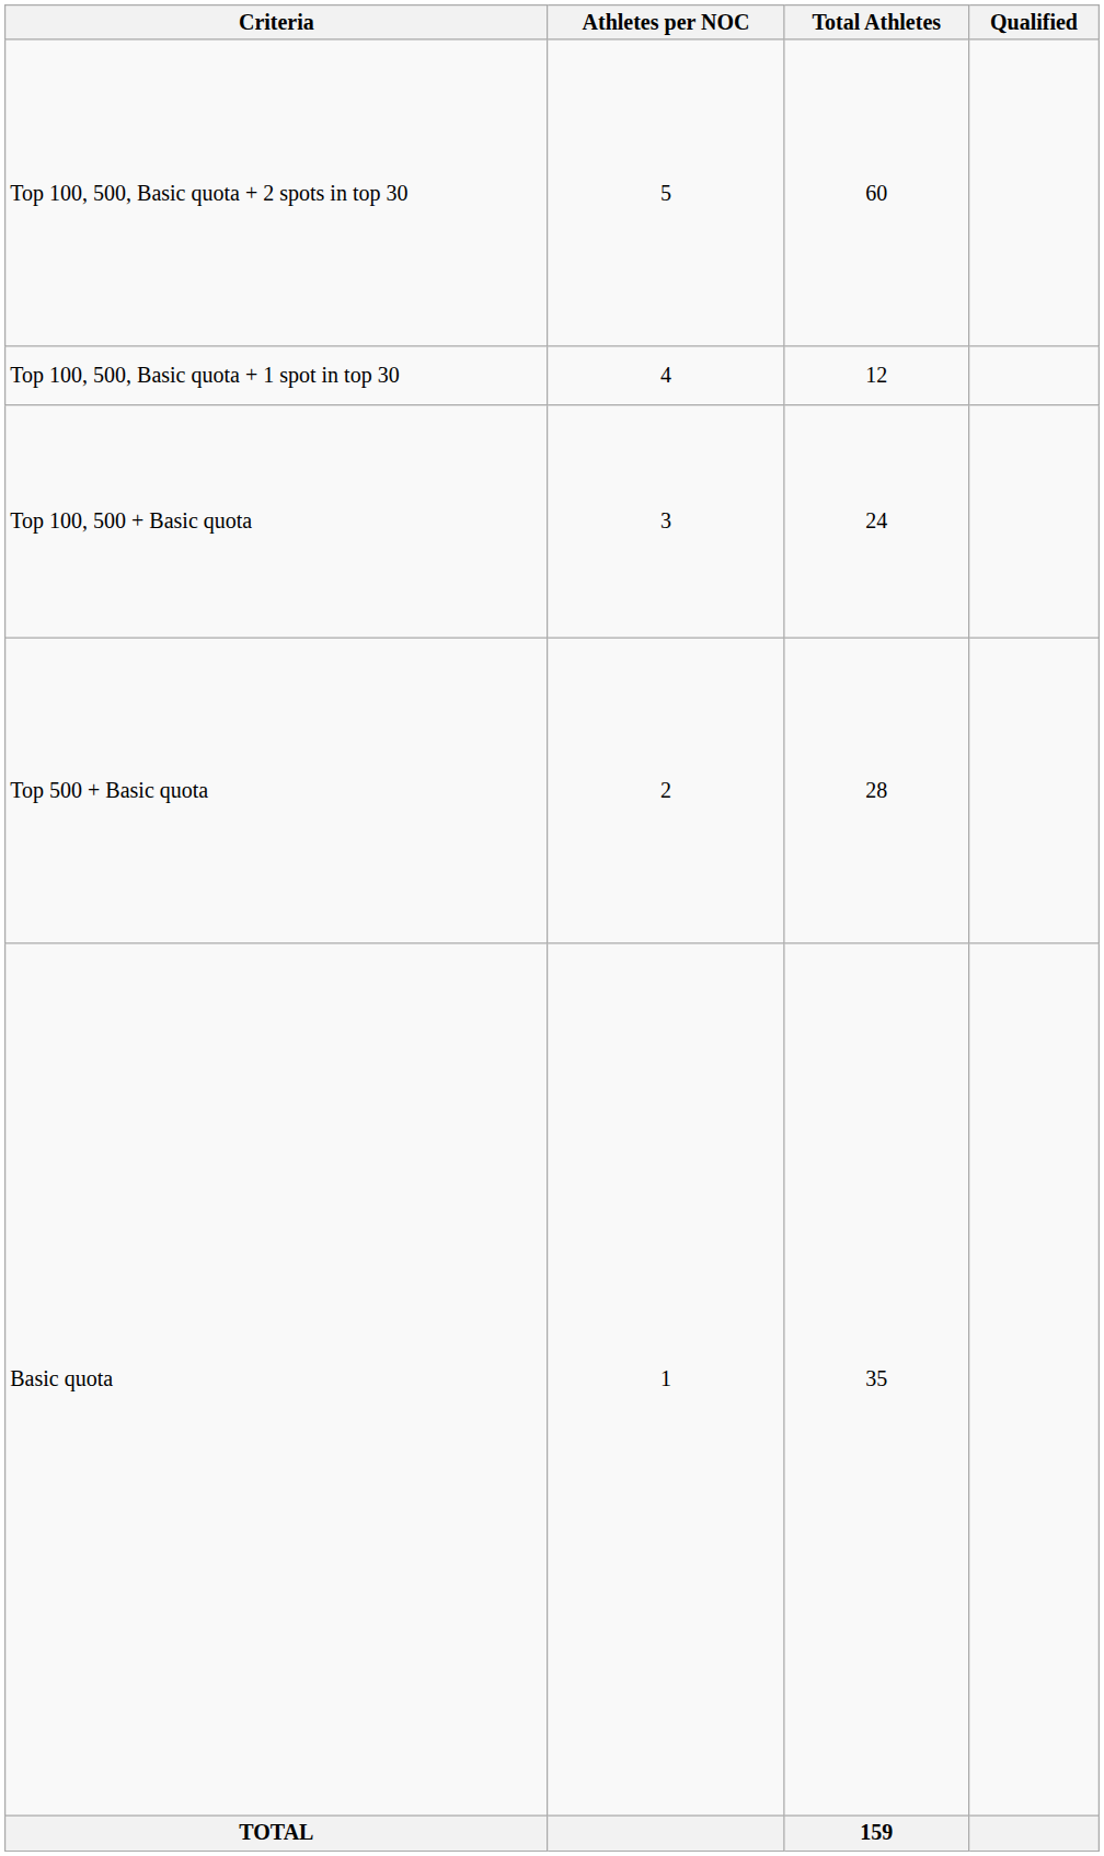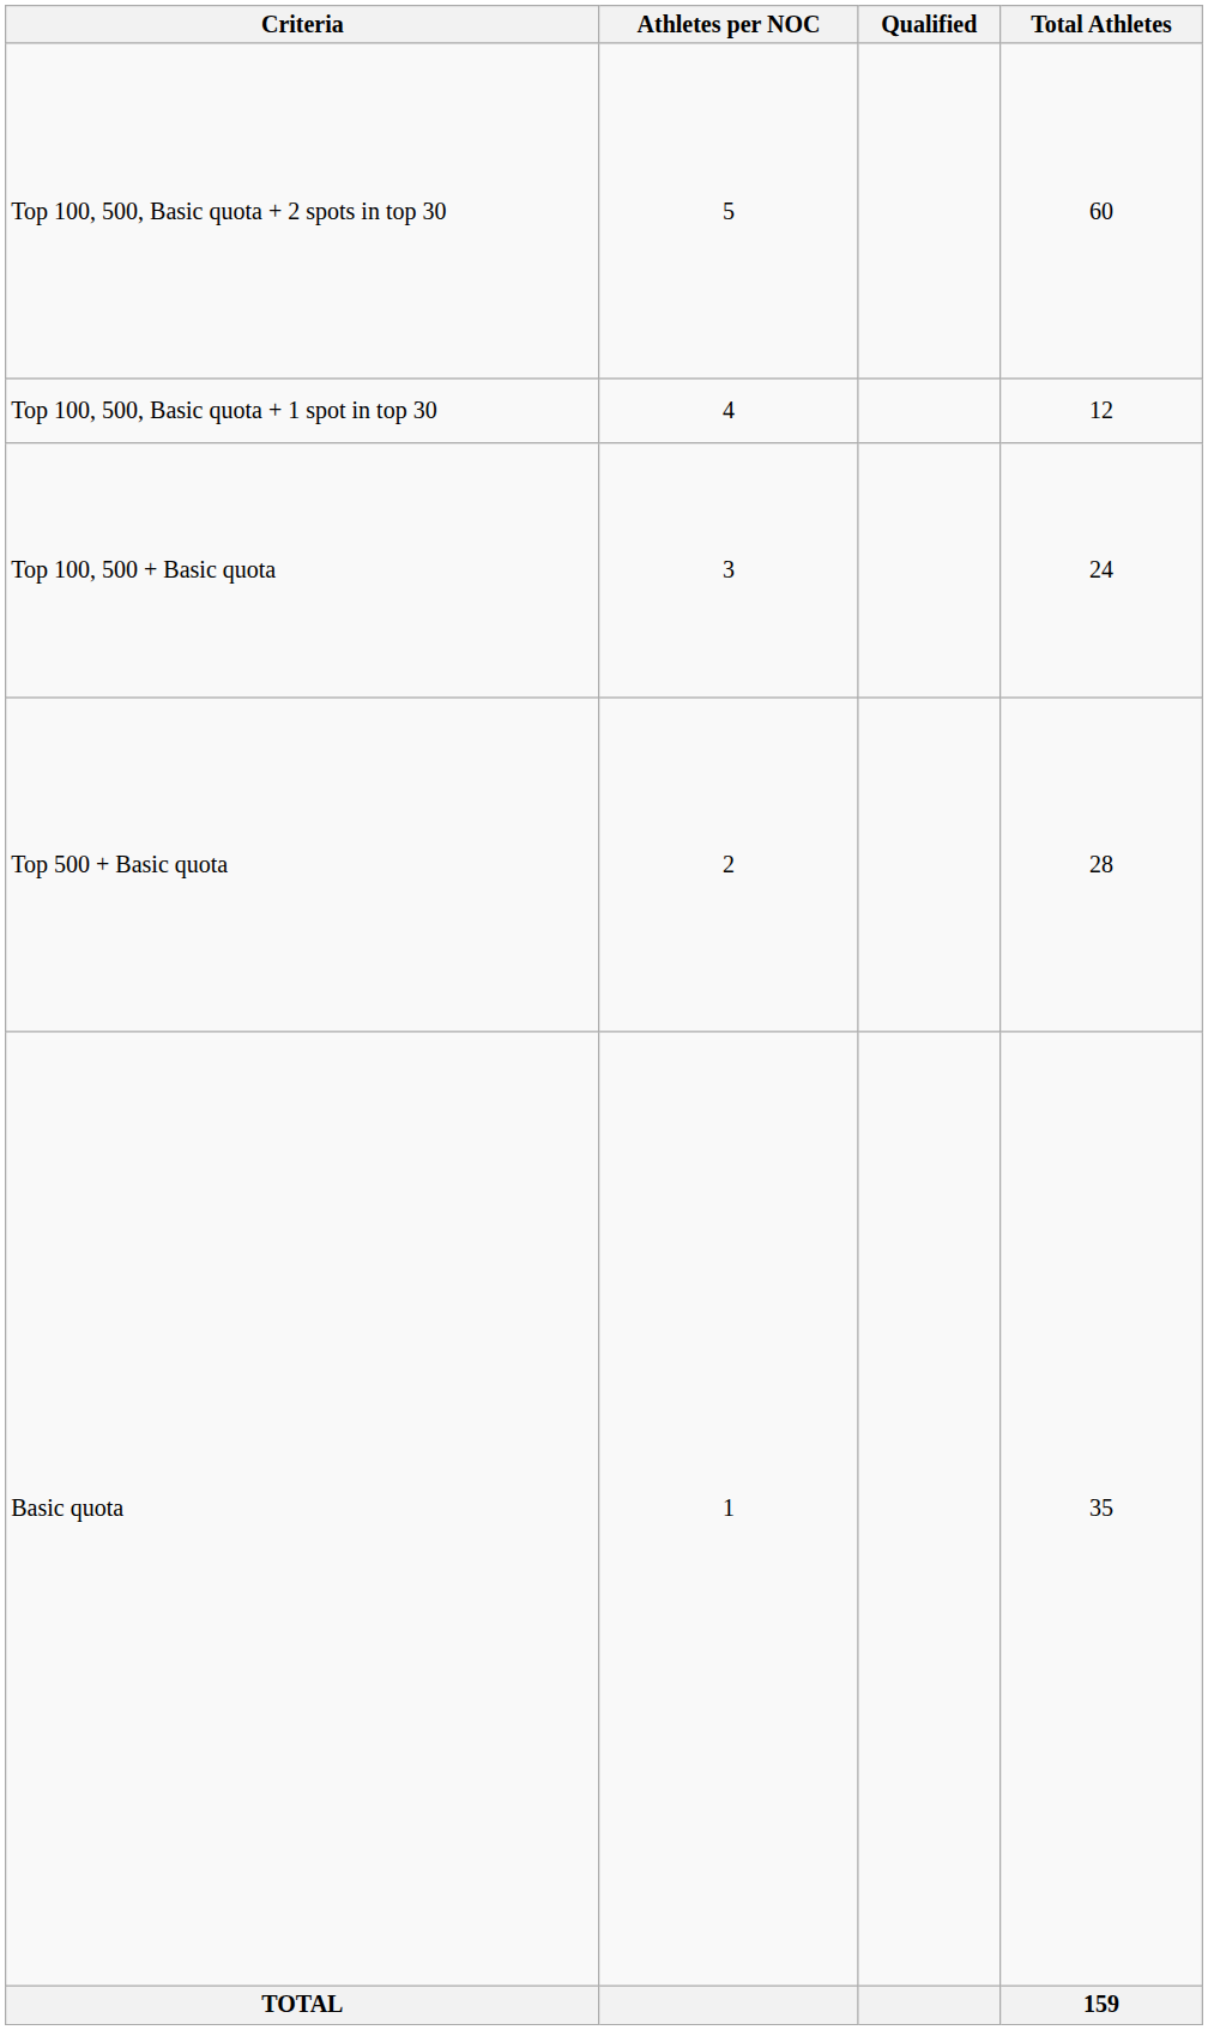columns swapped: Total Athletes <-> Qualified
